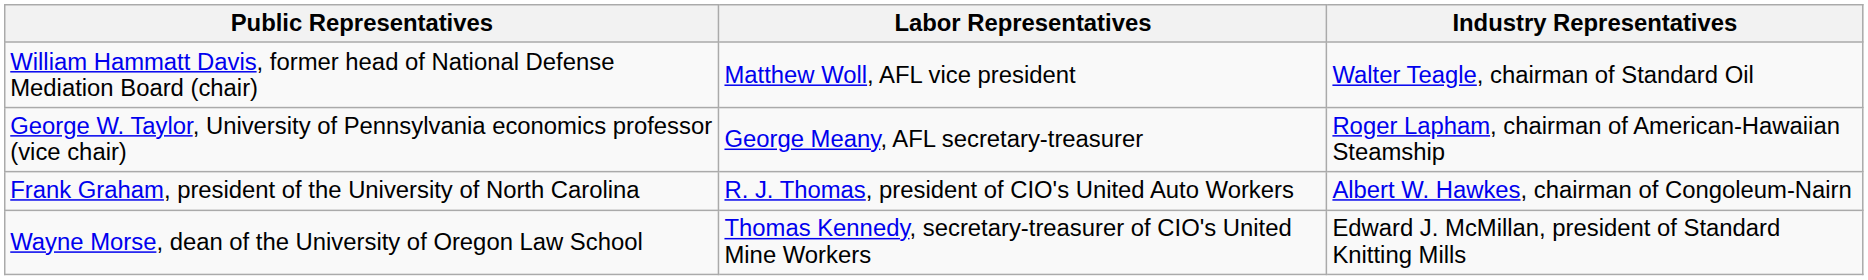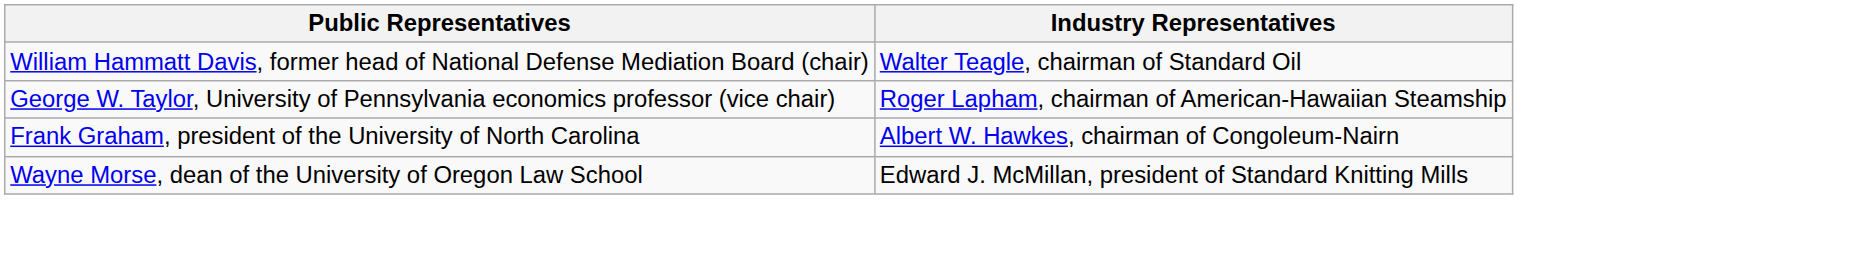- column: Labor Representatives | Matthew Woll, AFL vice president | George Meany, AFL secretary-treasurer | R. J. Thomas, president of CIO's United Auto Workers | Thomas Kennedy, secretary-treasurer of CIO's United Mine Workers
